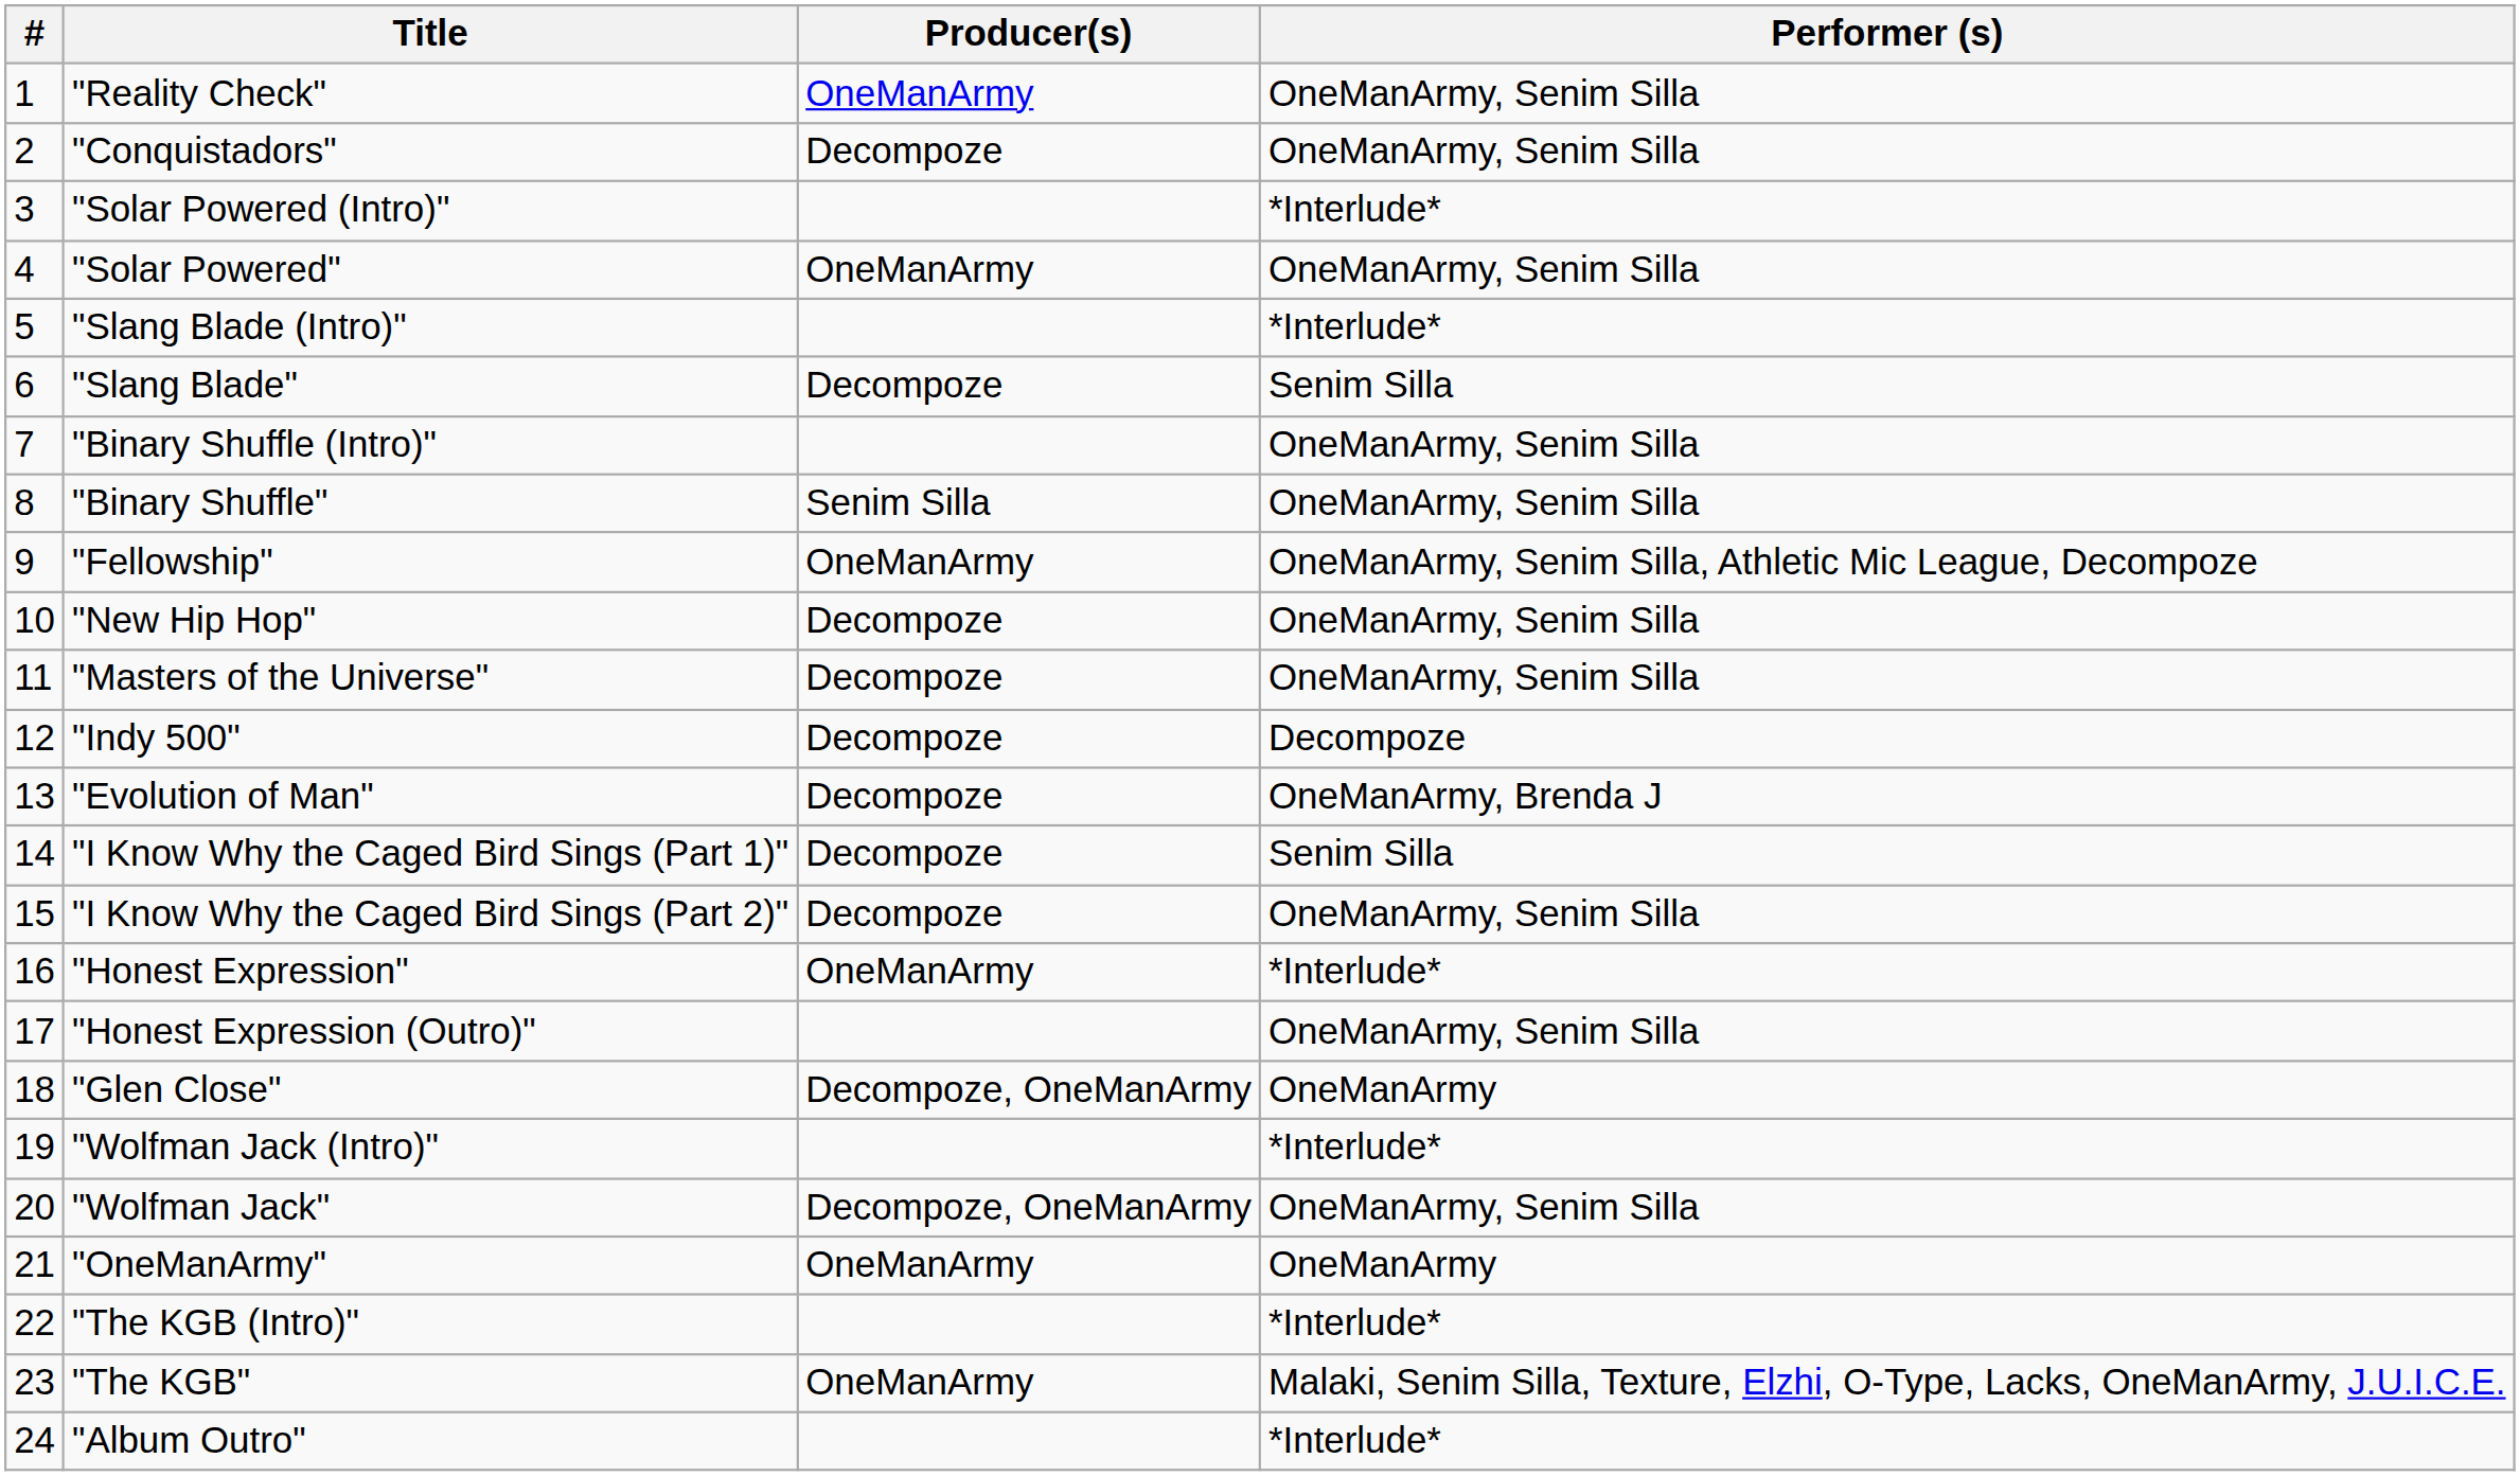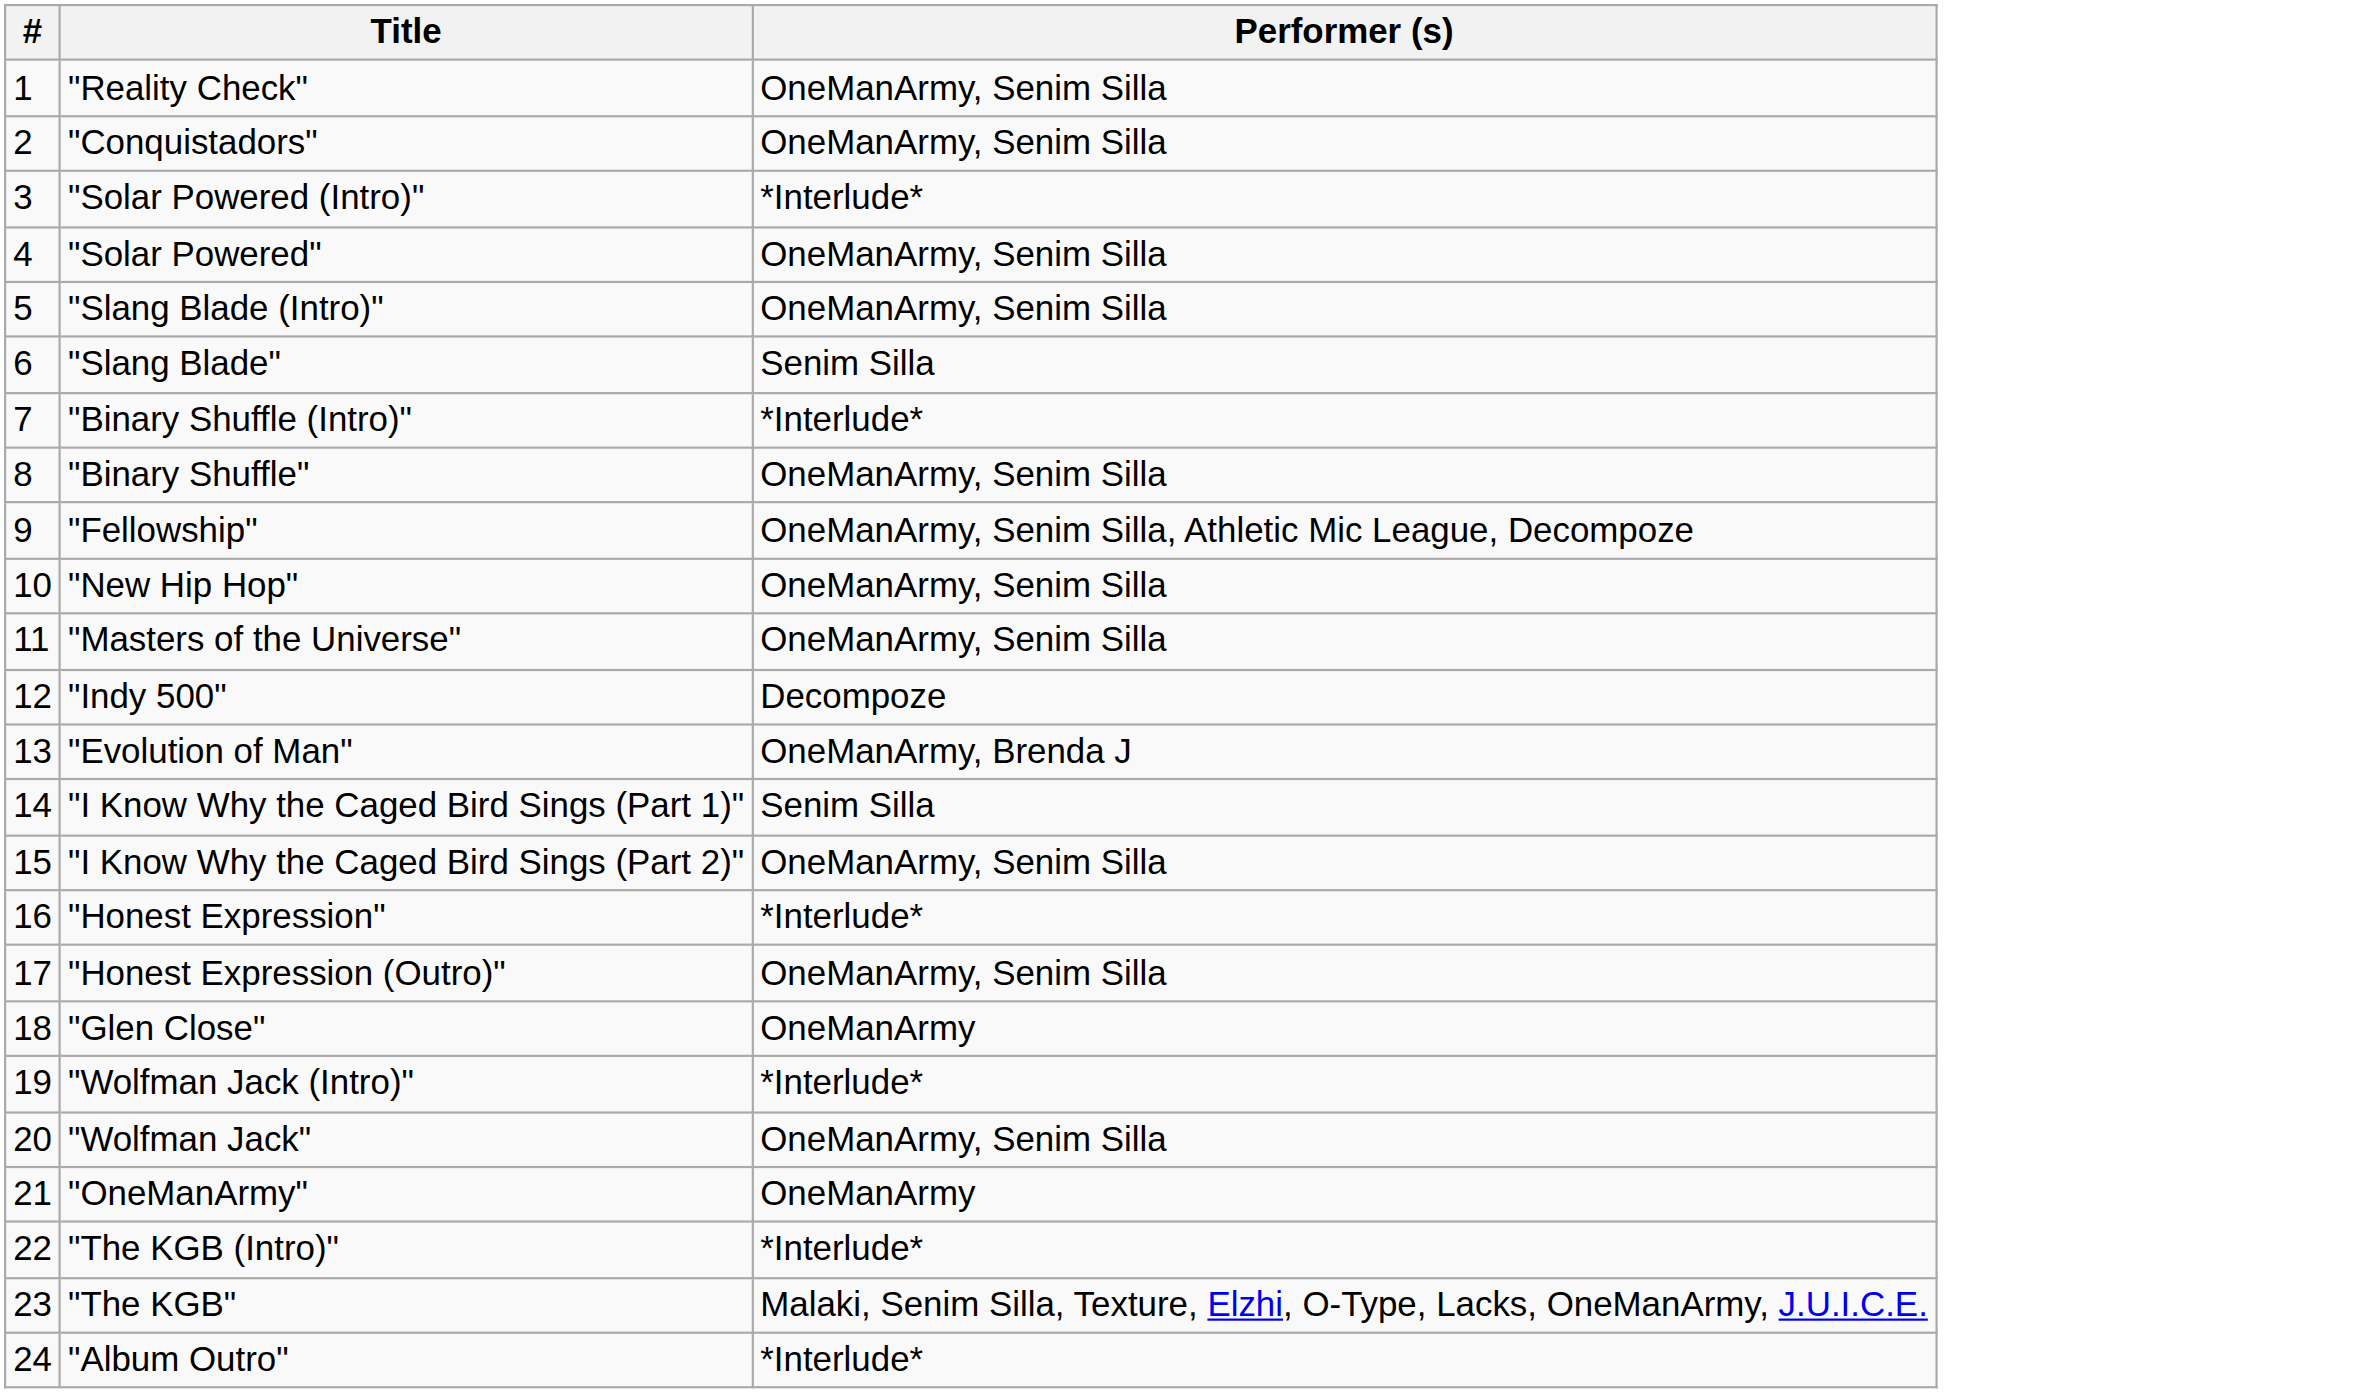- column: Producer(s) | OneManArmy | Decompoze | OneManArmy | Decompoze | Senim Silla | OneManArmy | Decompoze | Decompoze | Decompoze | Decompoze | Decompoze | Decompoze | OneManArmy | Decompoze, OneManArmy | Decompoze, OneManArmy | OneManArmy | OneManArmy
"Slang Blade (Intro)" | Performer (s): *Interlude* -> OneManArmy, Senim Silla
"Binary Shuffle (Intro)" | Performer (s): OneManArmy, Senim Silla -> *Interlude*
